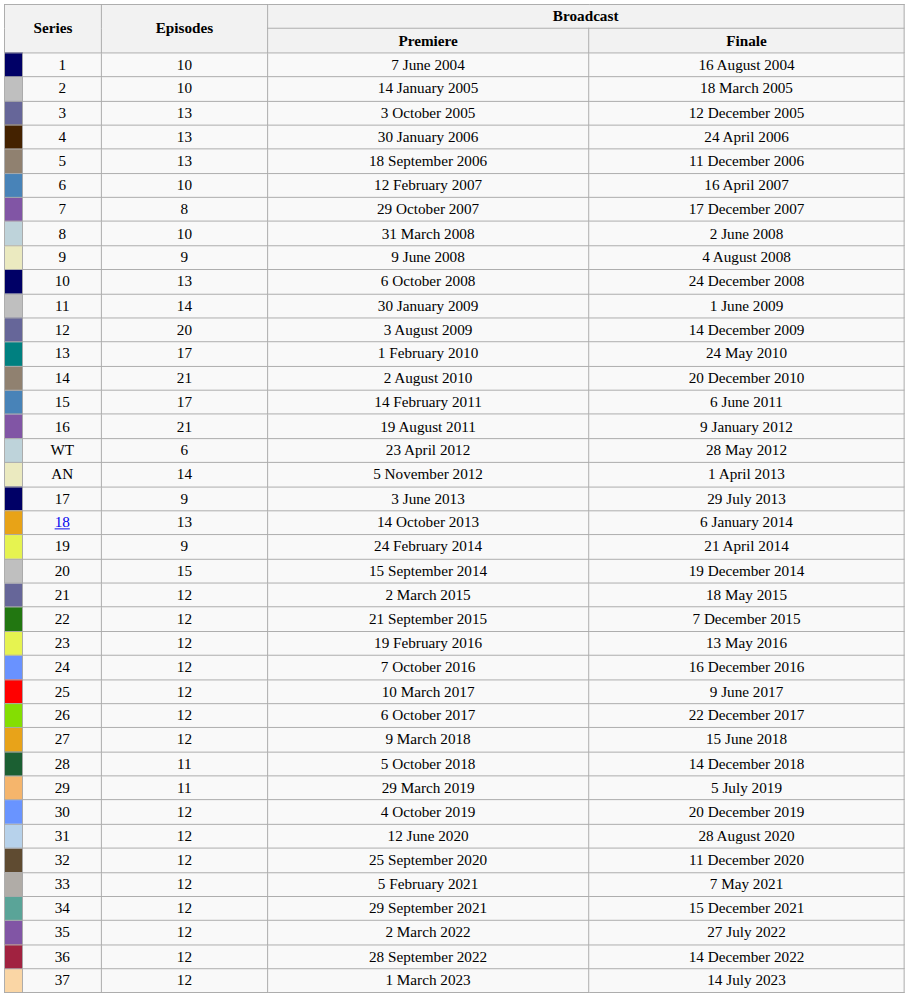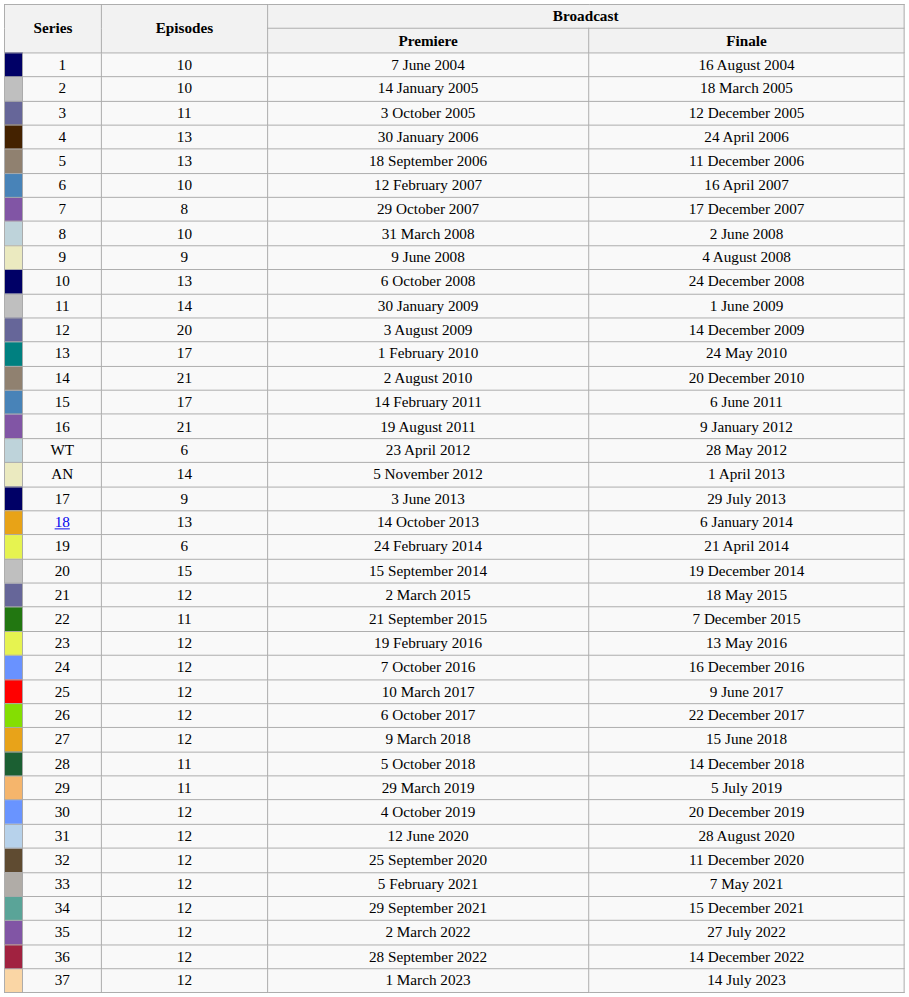3 October 2005 | Episodes: 13 -> 11
24 February 2014 | Episodes: 9 -> 6
21 September 2015 | Episodes: 12 -> 11
